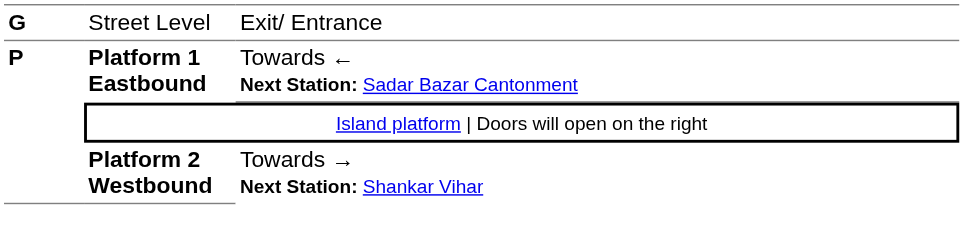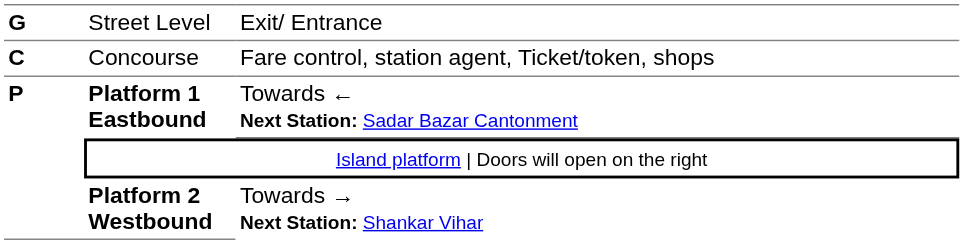+ row: C | Concourse | Fare control, station agent, Ticket/token, shops
